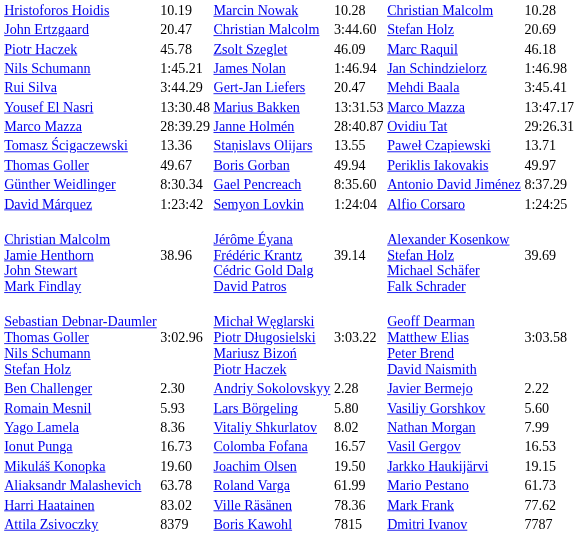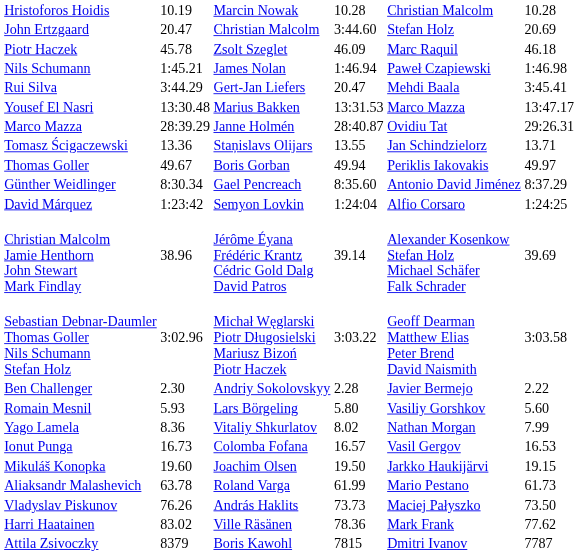Nils Schumann | column 6: Jan Schindzielorz -> Paweł Czapiewski
Tomasz Ścigaczewski | column 6: Paweł Czapiewski -> Jan Schindzielorz
+ row: Vladyslav Piskunov | 76.26 | András Haklits | 73.73 | Maciej Pałyszko | 73.50
